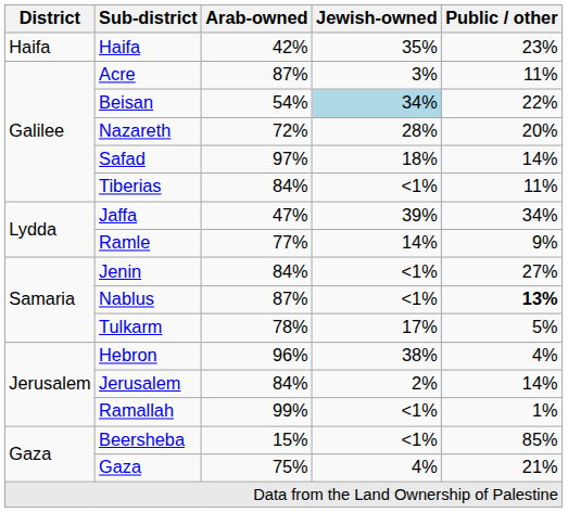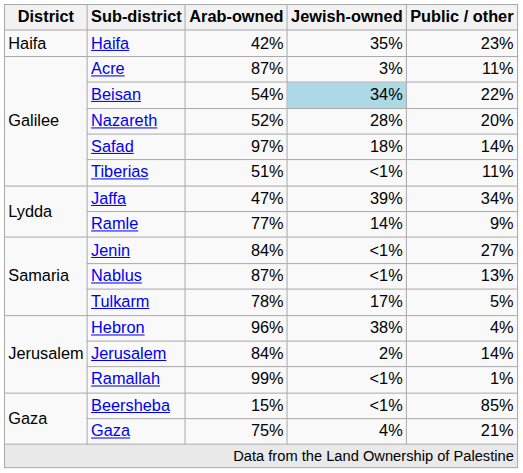Nazareth | Arab-owned: 72% -> 52%
Tiberias | Arab-owned: 84% -> 51%
Nablus | Public / other: bold -> normal
